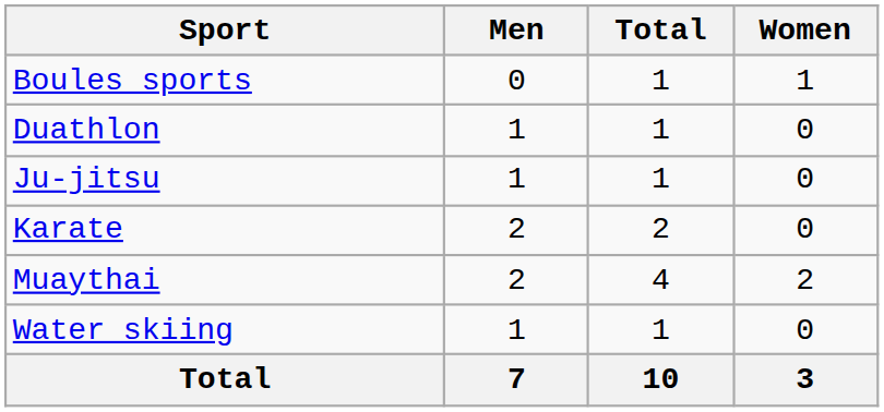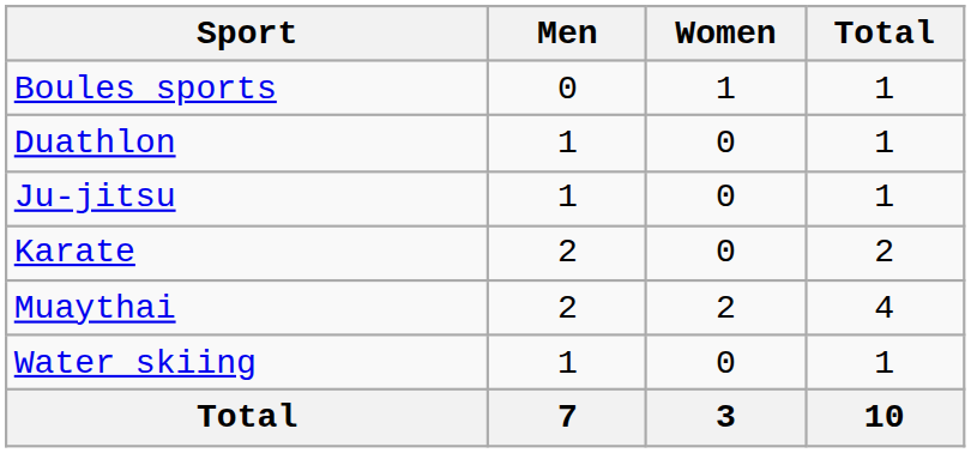columns swapped: Women <-> Total
